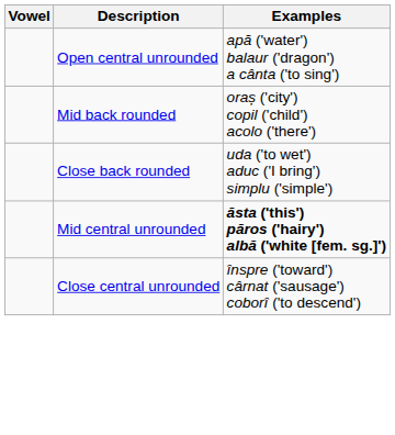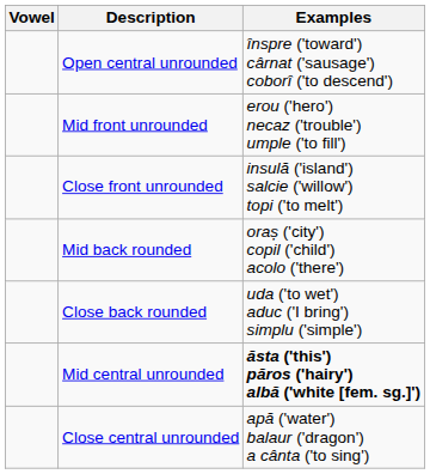Open central unrounded | Examples: apă ('water') balaur ('dragon') a cânta ('to sing') -> înspre ('toward') cârnat ('sausage') coborî ('to descend')
+ row: Mid front unrounded | erou ('hero') necaz ('trouble') umple ('to fill')
+ row: Close front unrounded | insulă ('island') salcie ('willow') topi ('to melt')
Close central unrounded | Examples: înspre ('toward') cârnat ('sausage') coborî ('to descend') -> apă ('water') balaur ('dragon') a cânta ('to sing')
